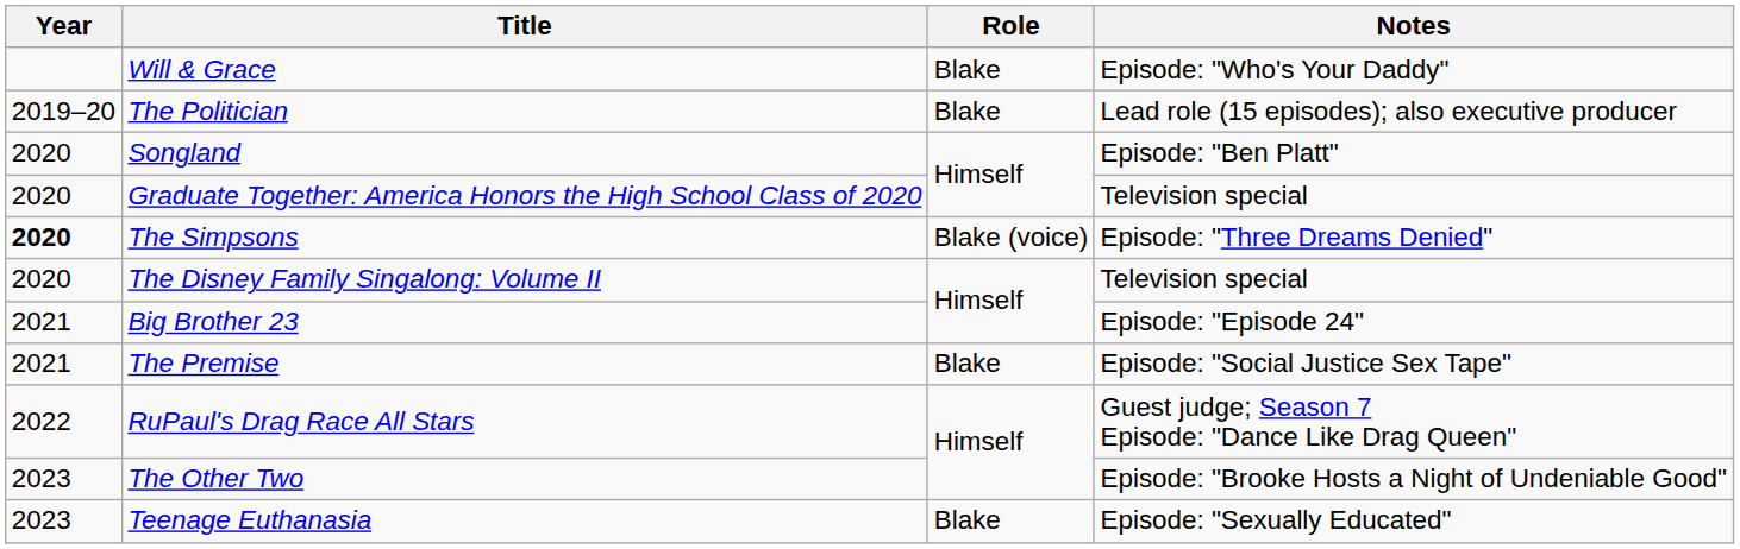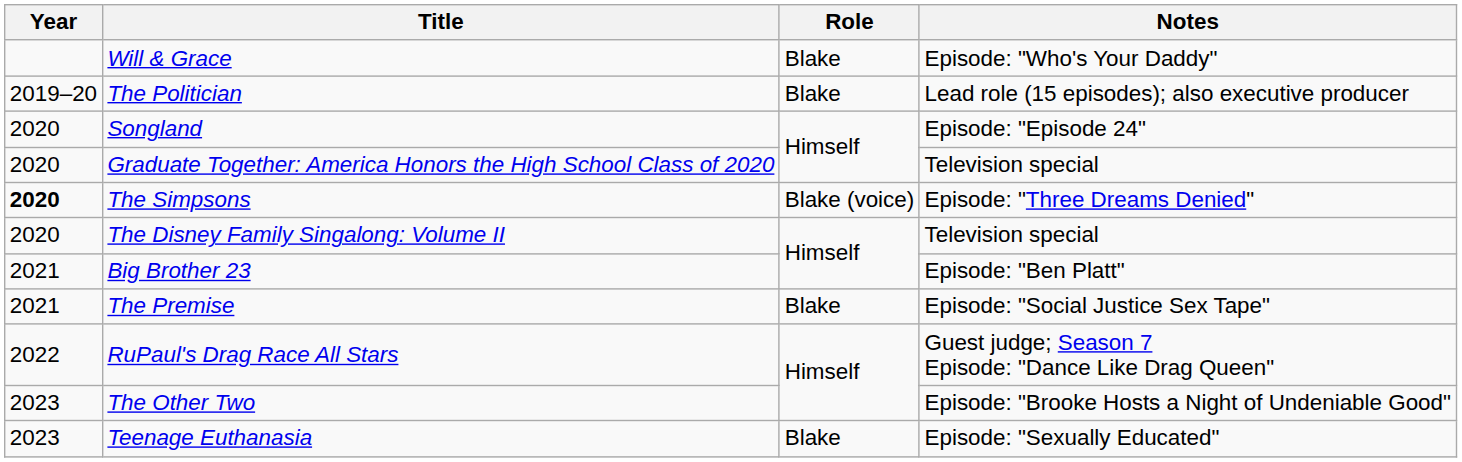Songland | Notes: Episode: "Ben Platt" -> Episode: "Episode 24"
Big Brother 23 | Notes: Episode: "Episode 24" -> Episode: "Ben Platt"
